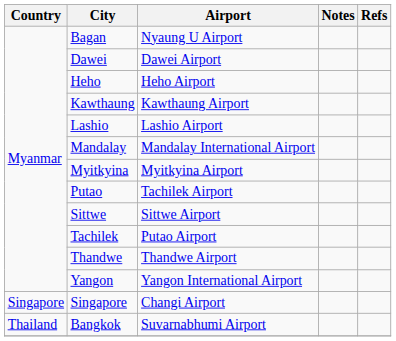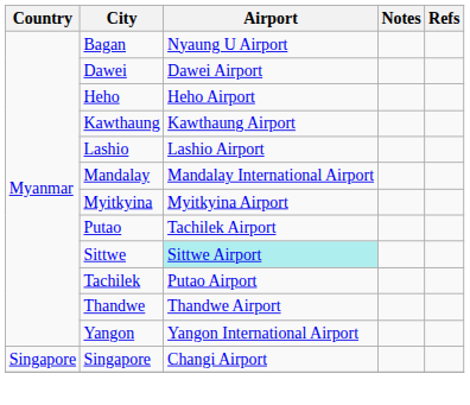Sittwe | Airport: no background -> paleturquoise background
- row: Thailand | Bangkok | Suvarnabhumi Airport
